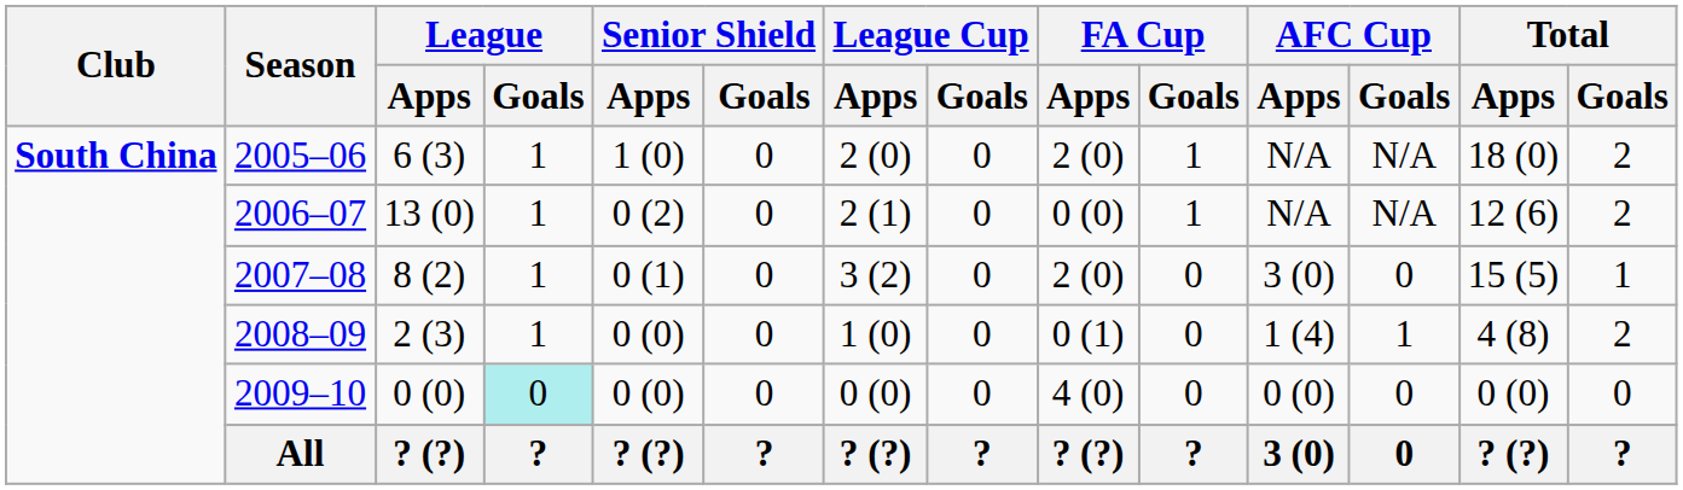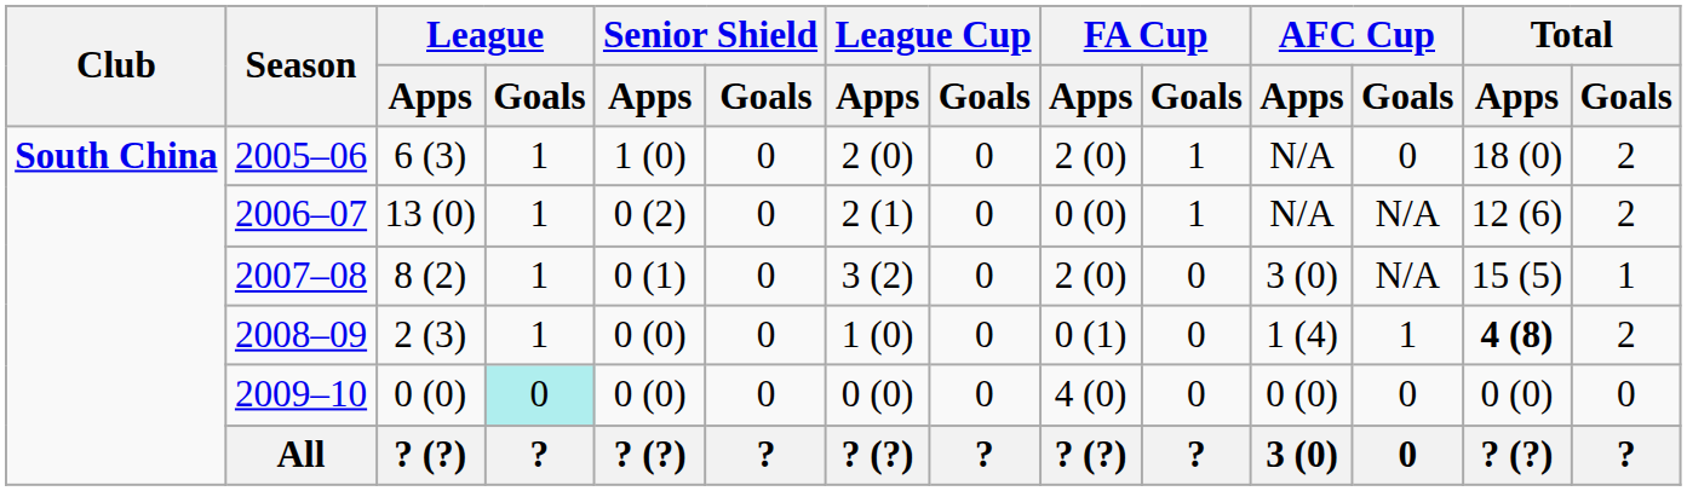2005–06 | AFC Cup / Goals: N/A -> 0
2007–08 | AFC Cup / Goals: 0 -> N/A
2008–09 | Total / Apps: normal -> bold
